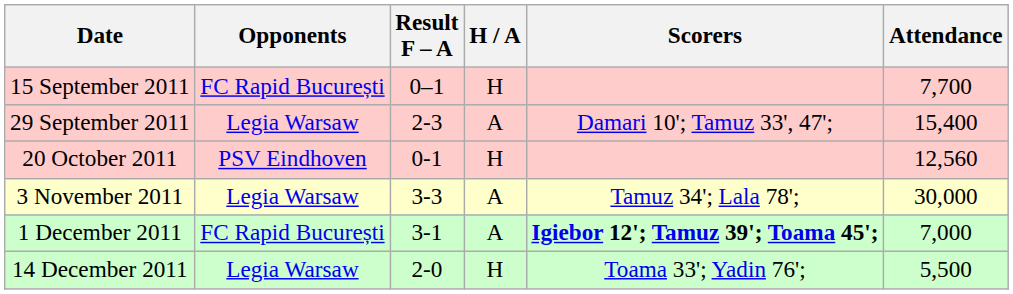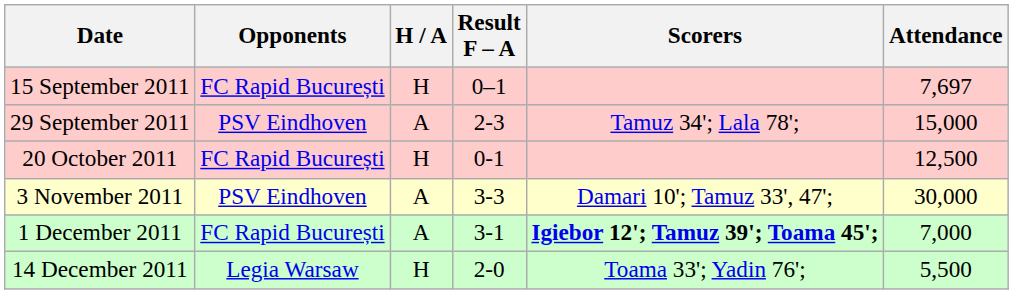columns swapped: H / A <-> Result F – A
15 September 2011 | Attendance: 7,700 -> 7,697
29 September 2011 | Opponents: Legia Warsaw -> PSV Eindhoven
29 September 2011 | Scorers: Damari 10'; Tamuz 33', 47'; -> Tamuz 34'; Lala 78';
29 September 2011 | Attendance: 15,400 -> 15,000
20 October 2011 | Opponents: PSV Eindhoven -> FC Rapid București
20 October 2011 | Attendance: 12,560 -> 12,500
3 November 2011 | Opponents: Legia Warsaw -> PSV Eindhoven
3 November 2011 | Scorers: Tamuz 34'; Lala 78'; -> Damari 10'; Tamuz 33', 47';
